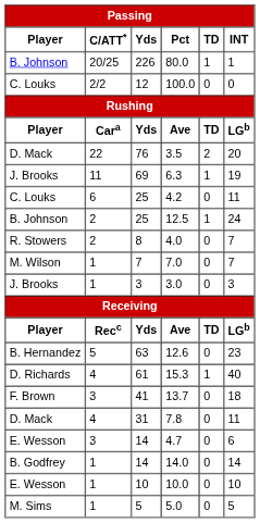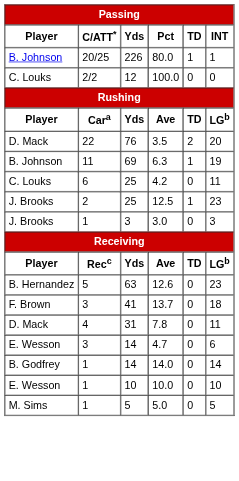6.3 | Player: J. Brooks -> B. Johnson
12.5 | Player: B. Johnson -> J. Brooks
12.5 | INT: 24 -> 23
- row: R. Stowers | 2 | 8 | 4.0 | 0 | 7
- row: M. Wilson | 1 | 7 | 7.0 | 0 | 7
- row: D. Richards | 4 | 61 | 15.3 | 1 | 40
